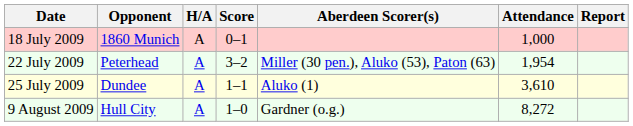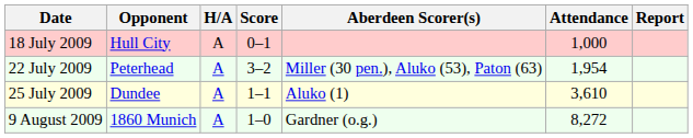18 July 2009 | Opponent: 1860 Munich -> Hull City
9 August 2009 | Opponent: Hull City -> 1860 Munich
